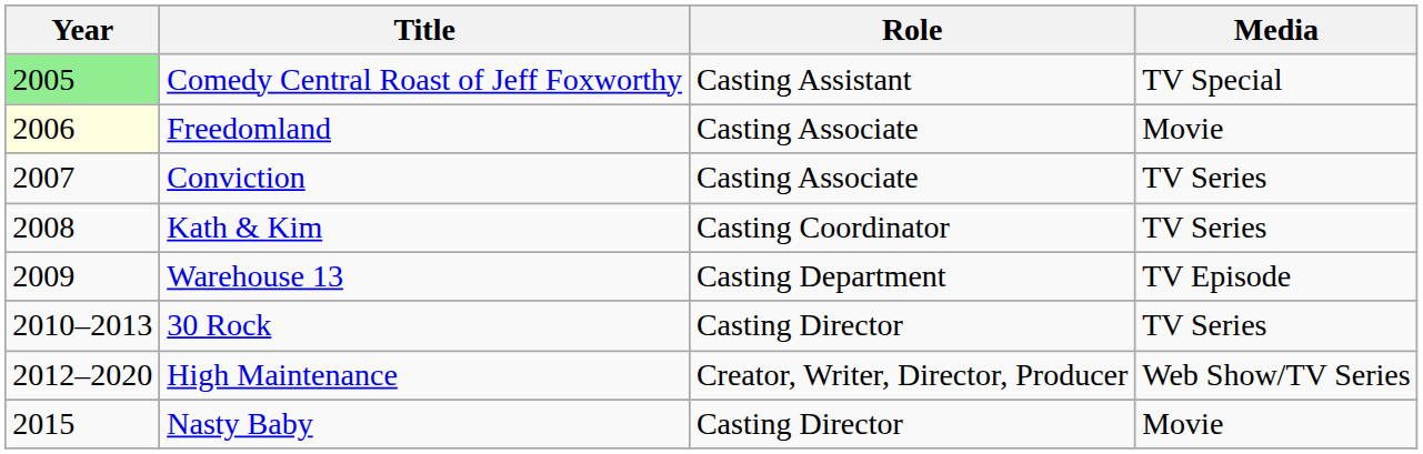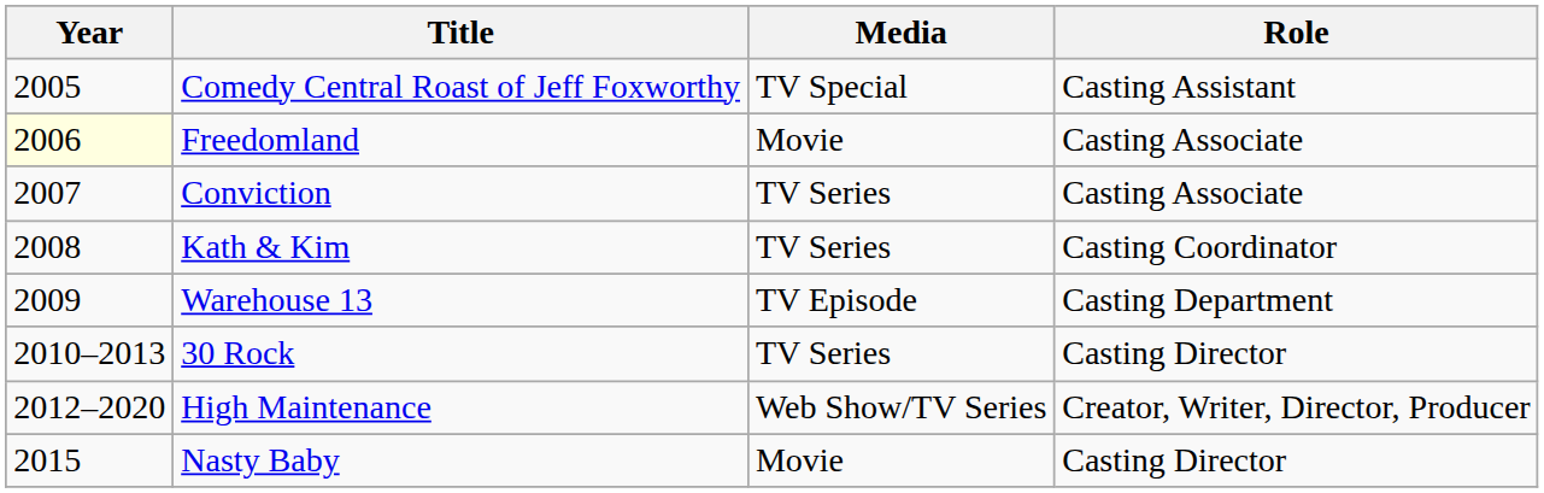columns swapped: Role <-> Media
Comedy Central Roast of Jeff Foxworthy | Year: lightgreen background -> no background
